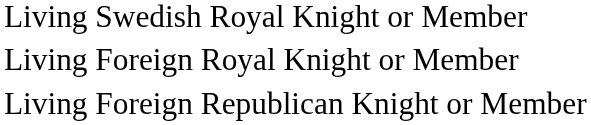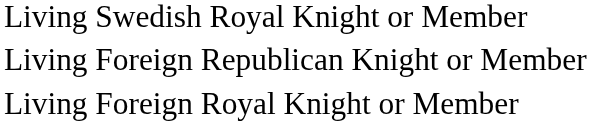rows swapped: Living Foreign Royal Knight or Member <-> Living Foreign Republican Knight or Member
